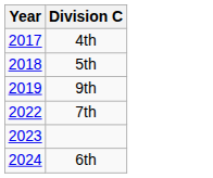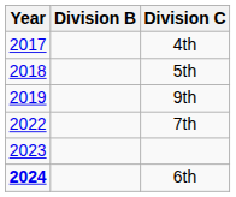+ column: Division B
6th | Year: normal -> bold
